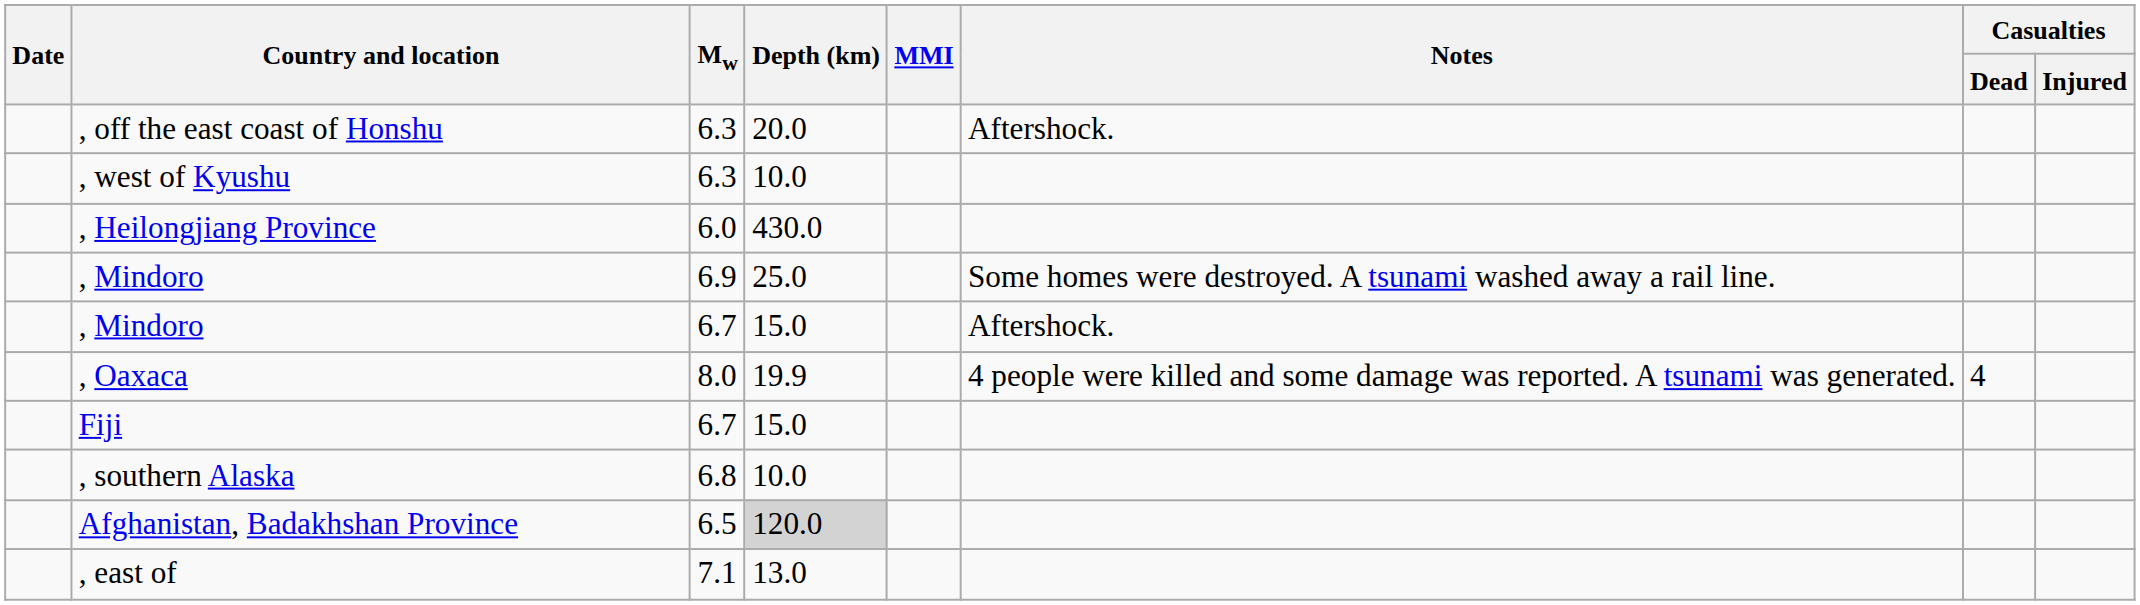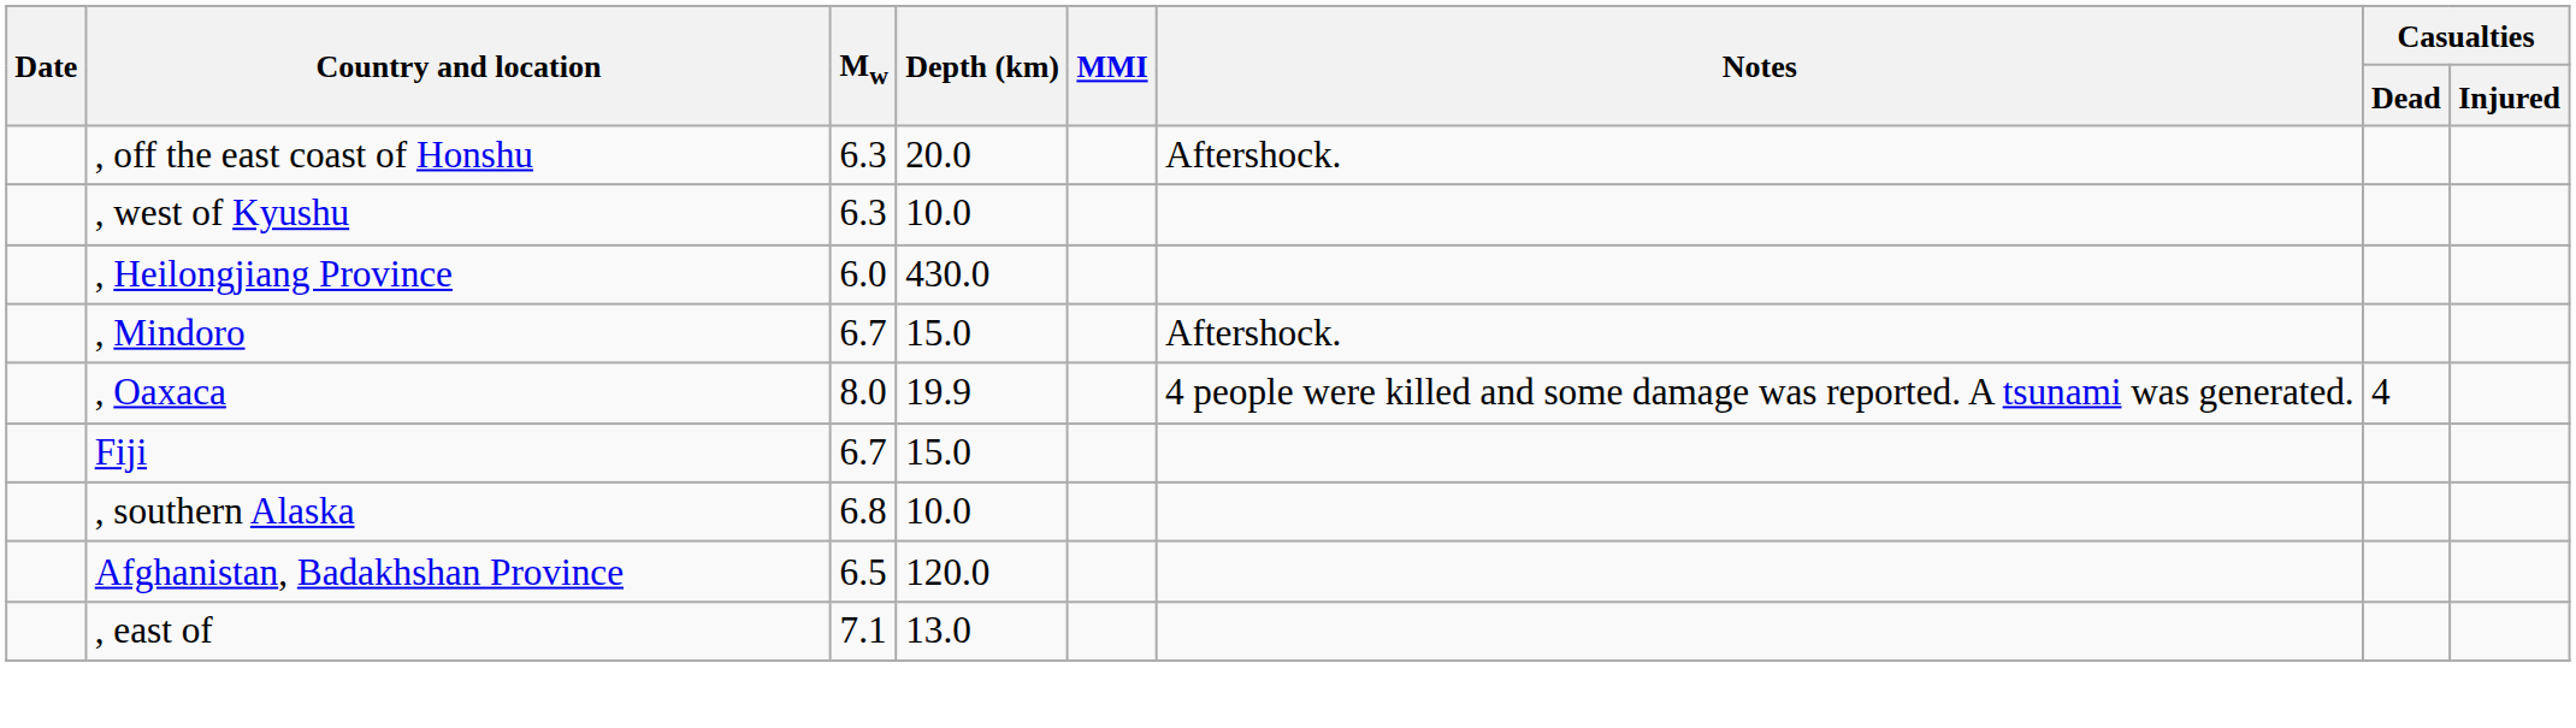- row: , Mindoro | 6.9 | 25.0 | Some homes were destroyed. A tsunami washed away a rail line.
Afghanistan, Badakhshan Province | Depth (km): lightgrey background -> no background
